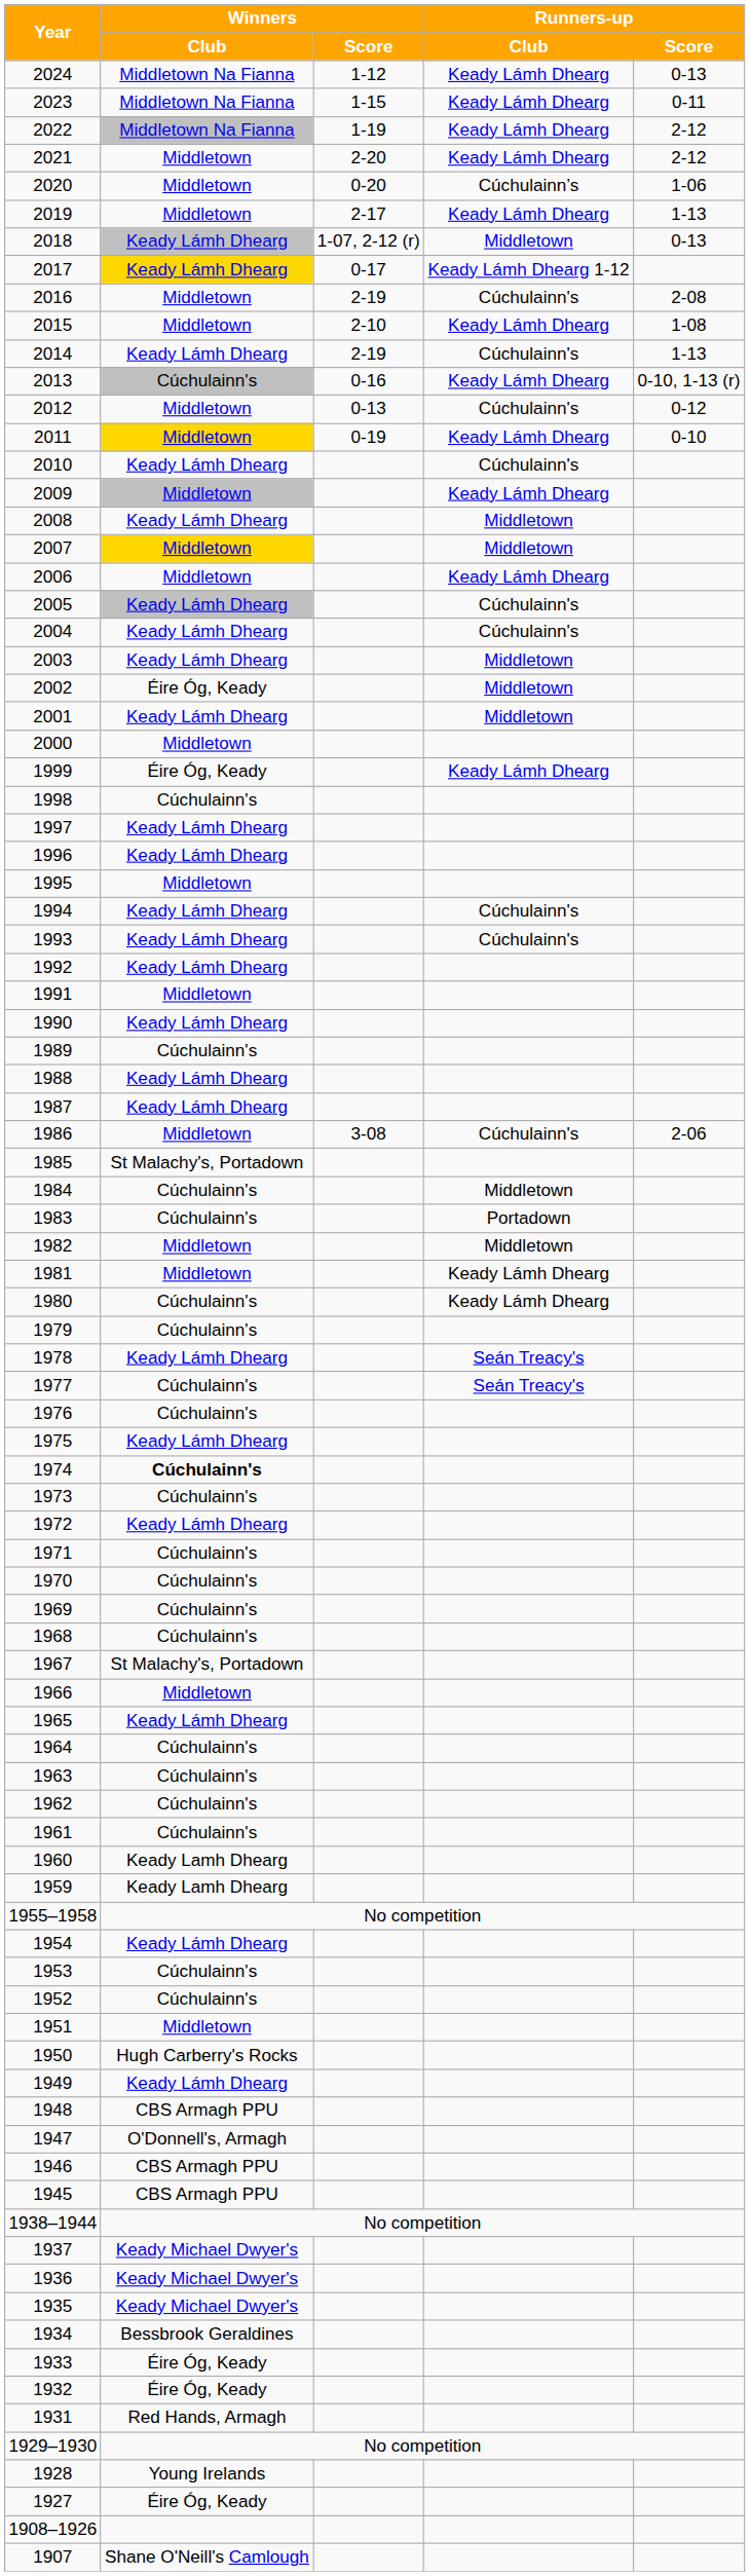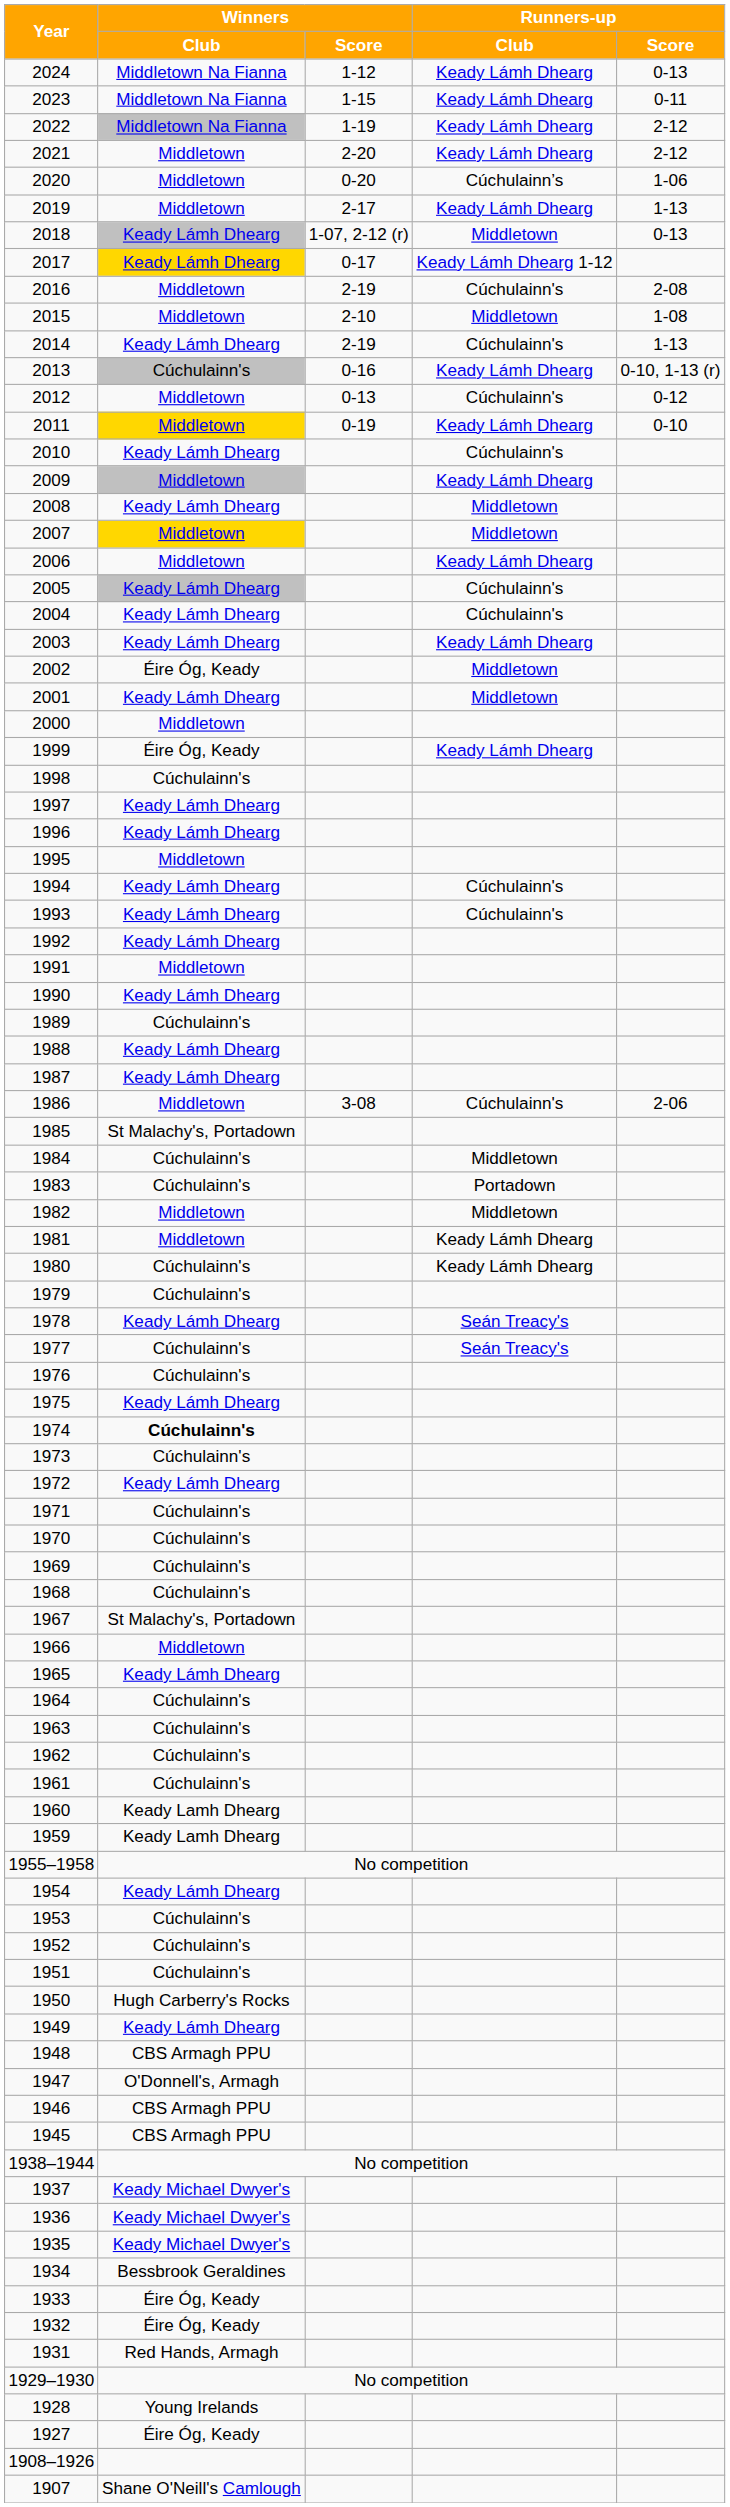2015 | Runners-up / Club: Keady Lámh Dhearg -> Middletown
2003 | Runners-up / Club: Middletown -> Keady Lámh Dhearg
1951 | Winners / Club: Middletown -> Cúchulainn's
